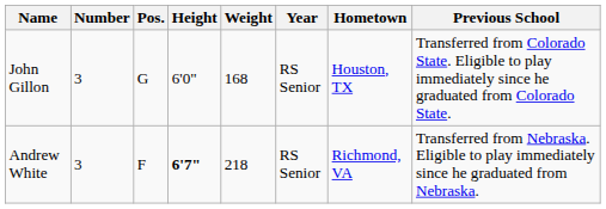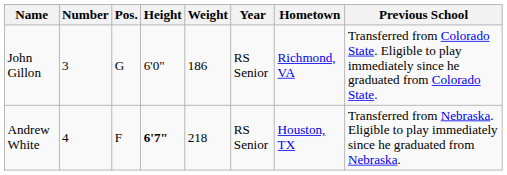John Gillon | Weight: 168 -> 186
John Gillon | Hometown: Houston, TX -> Richmond, VA
Andrew White | Number: 3 -> 4
Andrew White | Hometown: Richmond, VA -> Houston, TX
